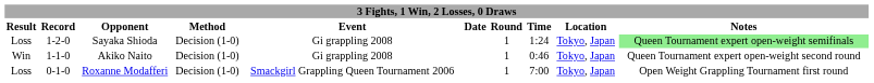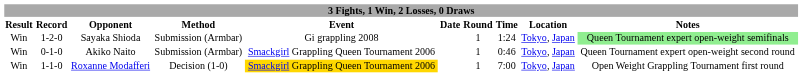Sayaka Shioda | Result: Loss -> Win
Sayaka Shioda | Method: Decision (1-0) -> Submission (Armbar)
Akiko Naito | Record: 1-1-0 -> 0-1-0
Akiko Naito | Method: Decision (1-0) -> Submission (Armbar)
Akiko Naito | Event: Gi grappling 2008 -> Smackgirl Grappling Queen Tournament 2006
Roxanne Modafferi | Result: Loss -> Win
Roxanne Modafferi | Record: 0-1-0 -> 1-1-0
Roxanne Modafferi | Event: no background -> gold background
